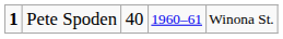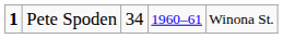Pete Spoden | column 3: 40 -> 34
